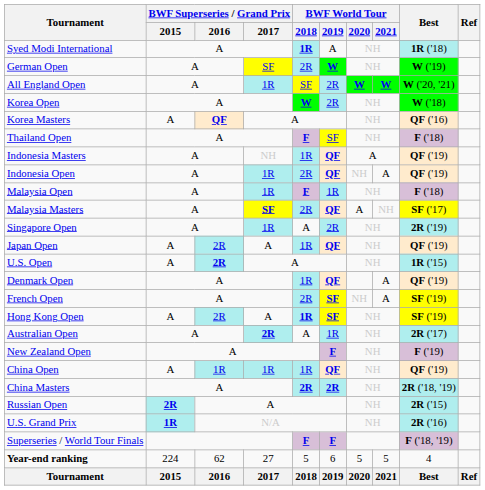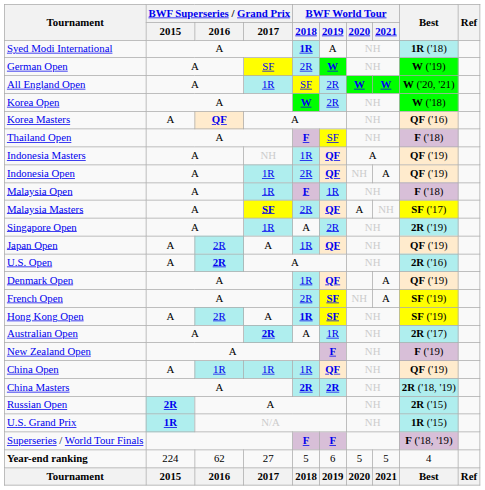U.S. Open | Best: 1R ('15) -> 2R ('16)
U.S. Grand Prix | Best: 2R ('16) -> 1R ('15)
